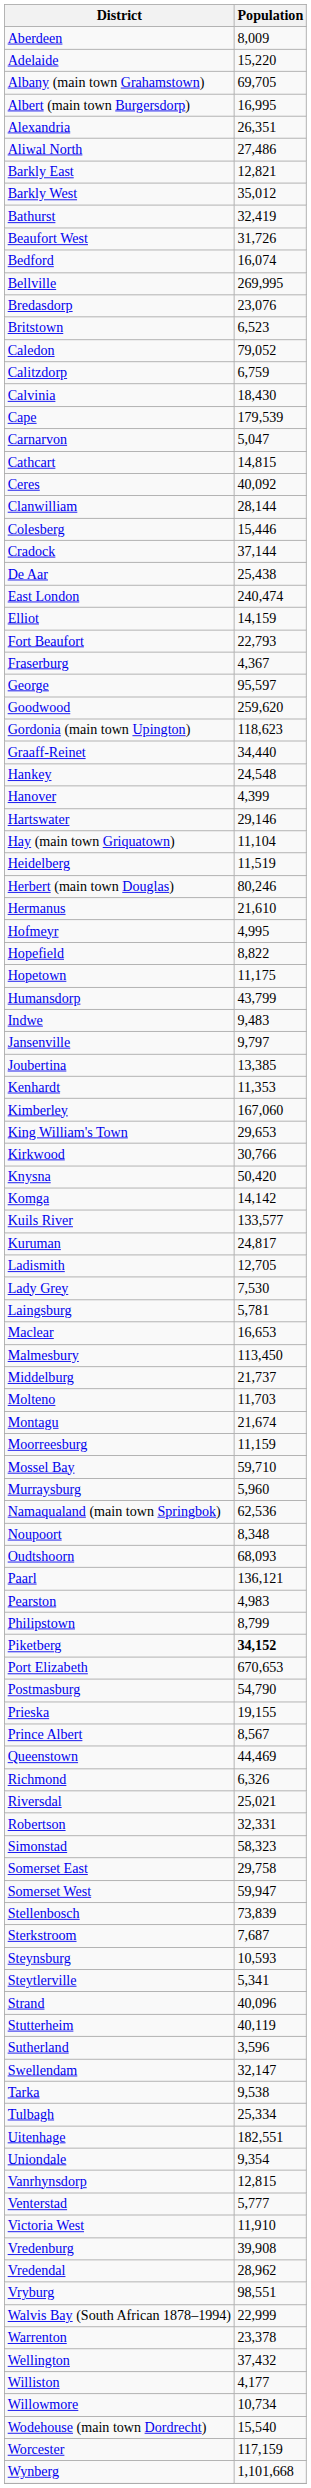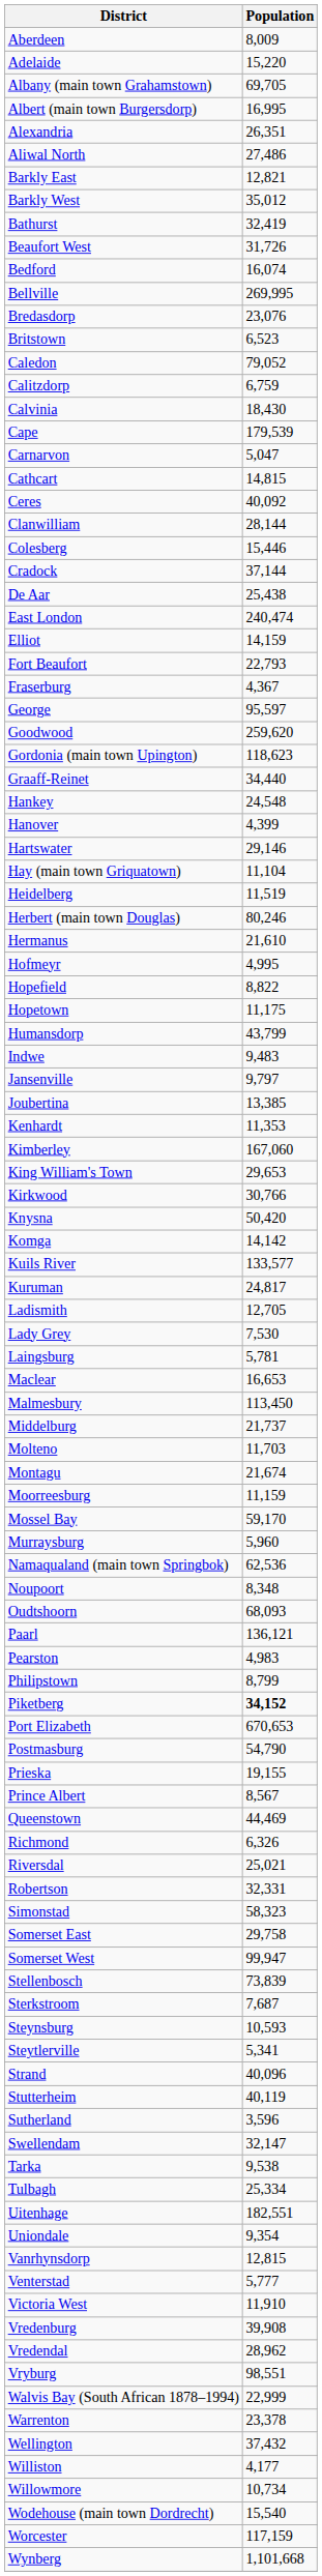Mossel Bay | Population: 59,710 -> 59,170
Somerset West | Population: 59,947 -> 99,947
